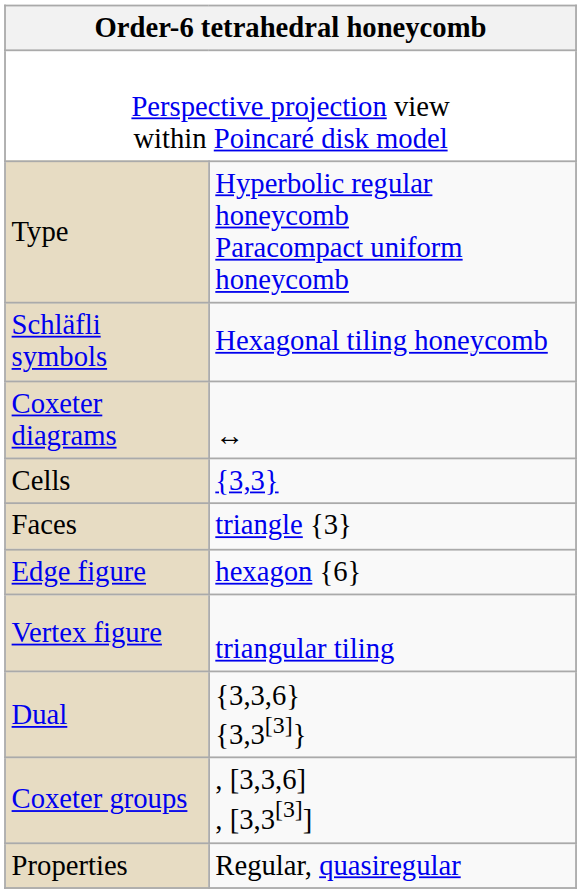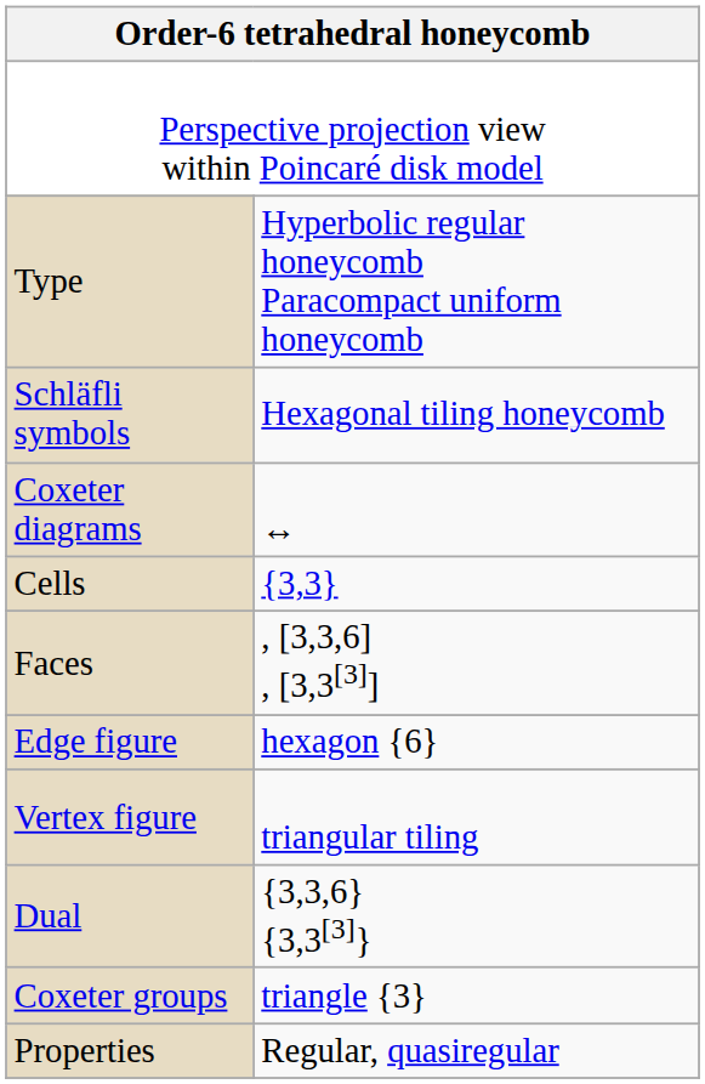Faces | column 2: triangle {3} -> , [3,3,6] , [3,3[3]]
Coxeter groups | column 2: , [3,3,6] , [3,3[3]] -> triangle {3}
